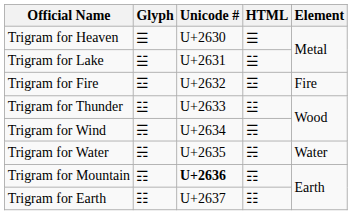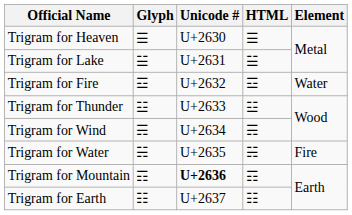Trigram for Fire | Element: Fire -> Water
Trigram for Water | Element: Water -> Fire
